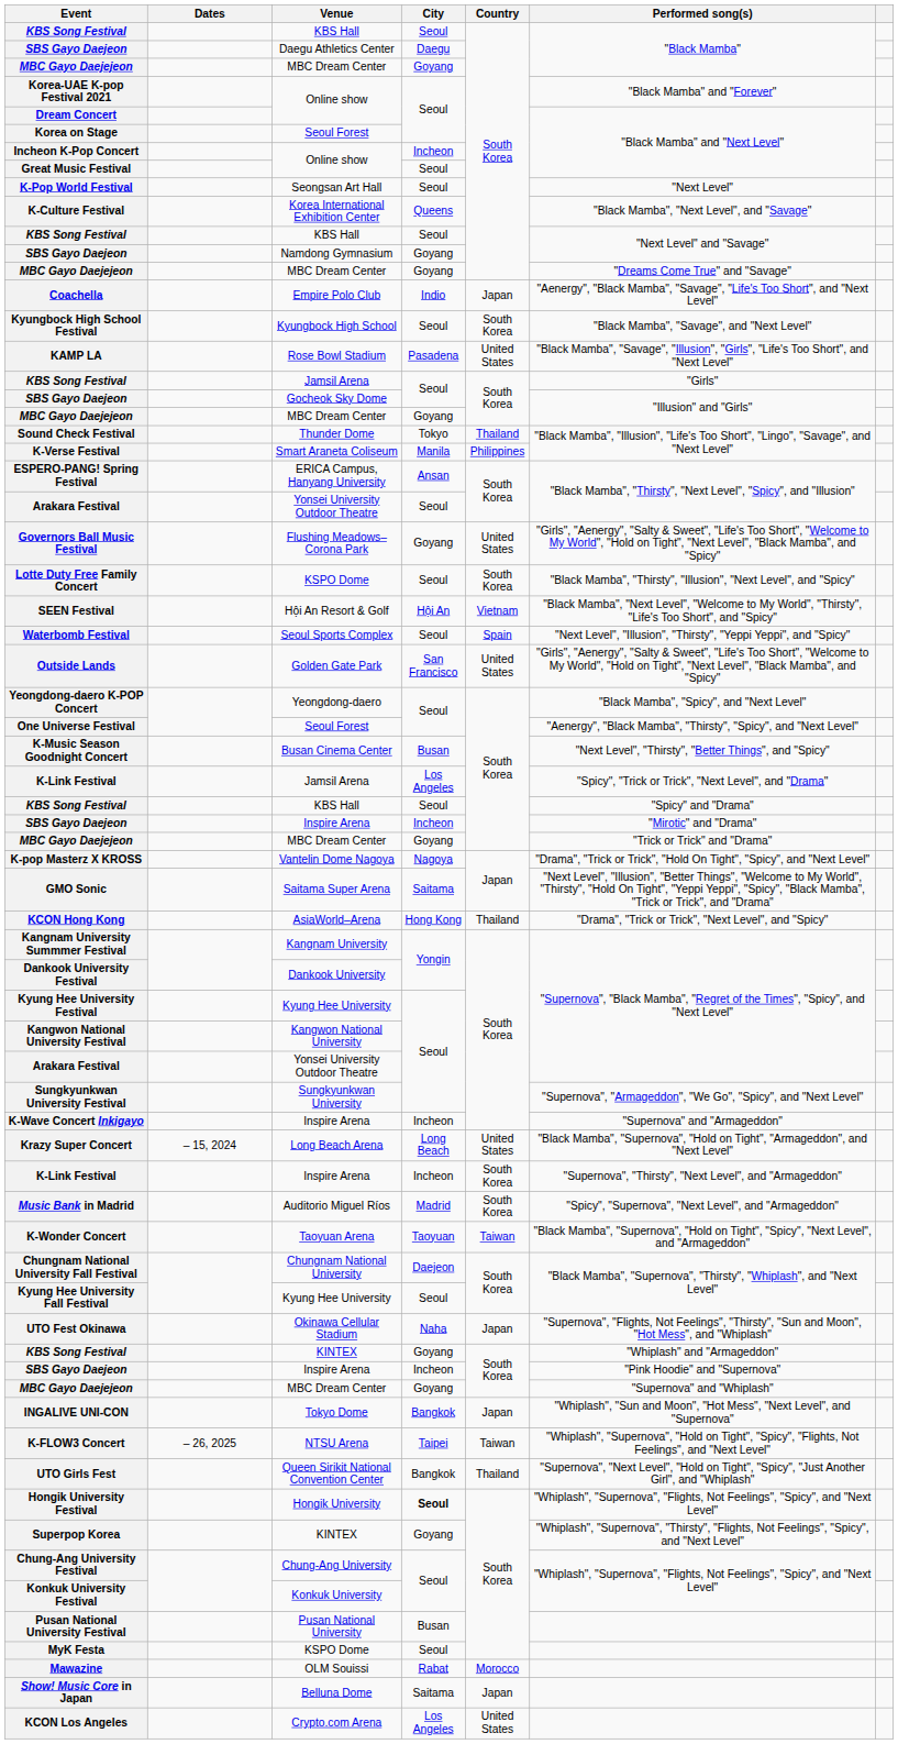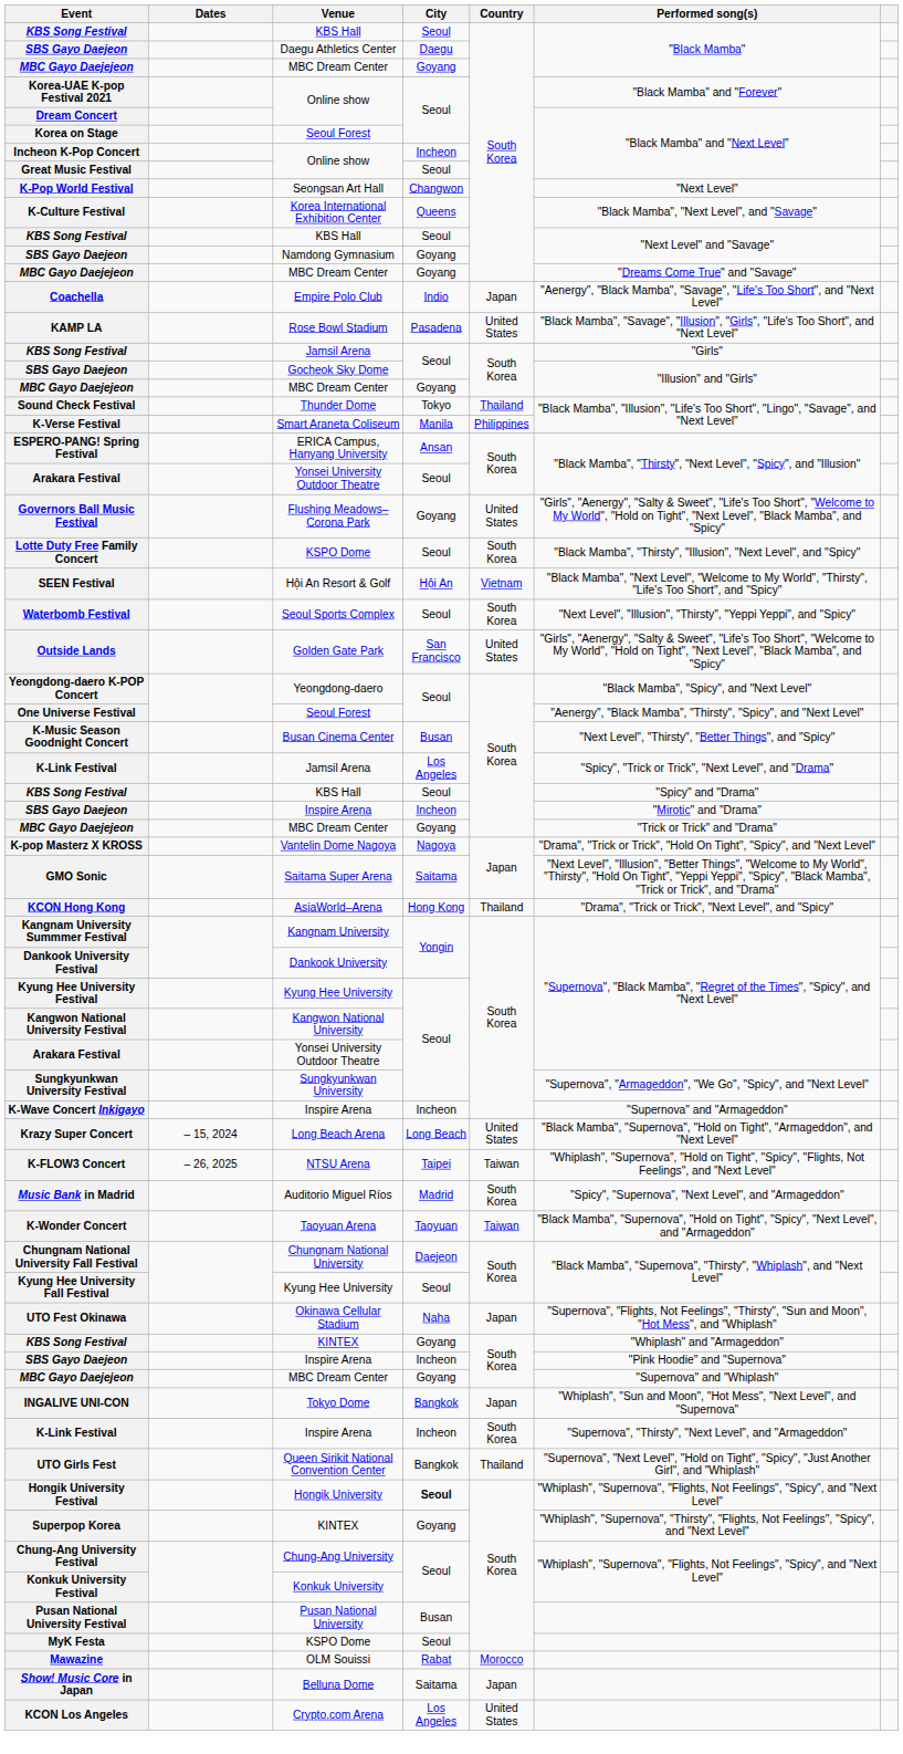K-Pop World Festival | City: Seoul -> Changwon
- row: Kyungbock High School Festival | Kyungbock High School | Seoul | South Korea | "Black Mamba", "Savage", and "Next Level"
Waterbomb Festival | Country: Spain -> South Korea
rows swapped: K-Link Festival / Inspire Arena <-> K-FLOW3 Concert
